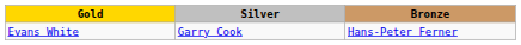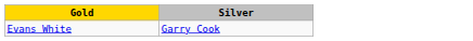- column: Bronze | Hans-Peter Ferner
